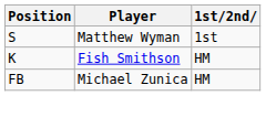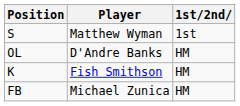+ row: OL | D'Andre Banks | HM
